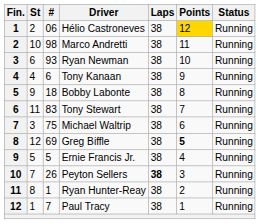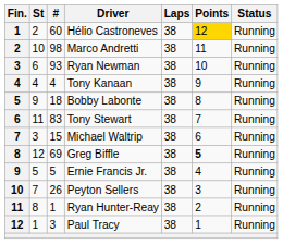Hélio Castroneves | #: 06 -> 60
Tony Kanaan | #: 6 -> 4
Michael Waltrip | #: 75 -> 15
Peyton Sellers | Laps: bold -> normal
Paul Tracy | #: 7 -> 3
